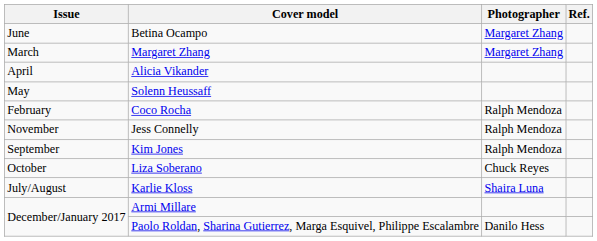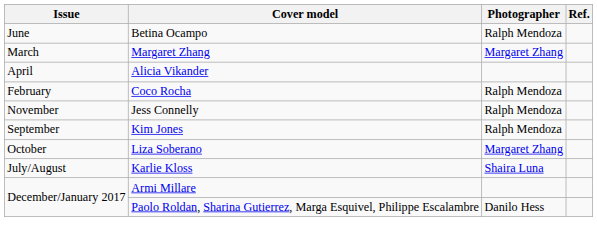Betina Ocampo | Photographer: Margaret Zhang -> Ralph Mendoza
- row: May | Solenn Heussaff
Liza Soberano | Photographer: Chuck Reyes -> Margaret Zhang
